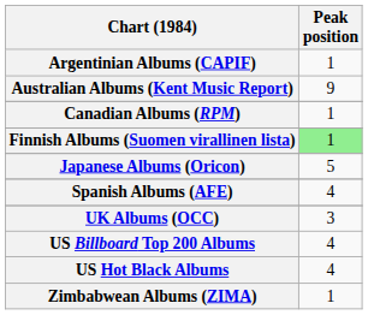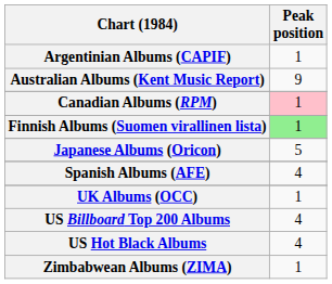Canadian Albums (RPM) | Peak position: no background -> pink background
UK Albums (OCC) | Peak position: 3 -> 1
